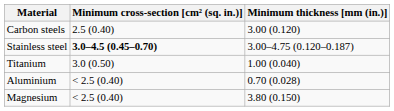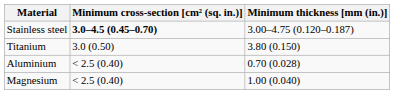- row: Carbon steels | 2.5 (0.40) | 3.00 (0.120)
Titanium | Minimum thickness [mm (in.)]: 1.00 (0.040) -> 3.80 (0.150)
Magnesium | Minimum thickness [mm (in.)]: 3.80 (0.150) -> 1.00 (0.040)
